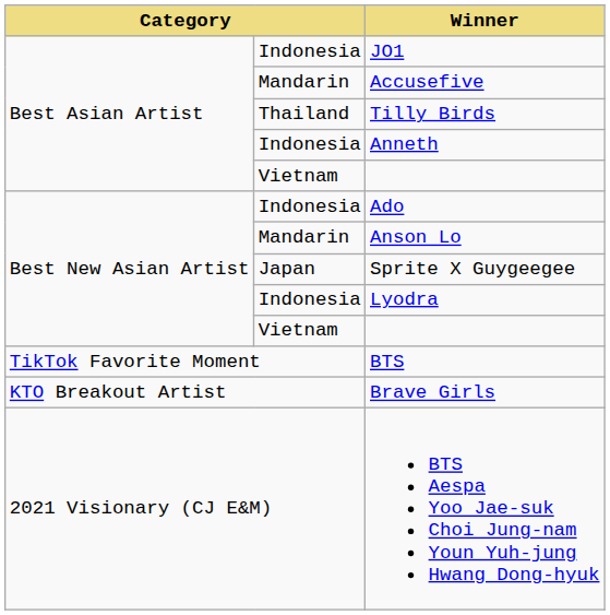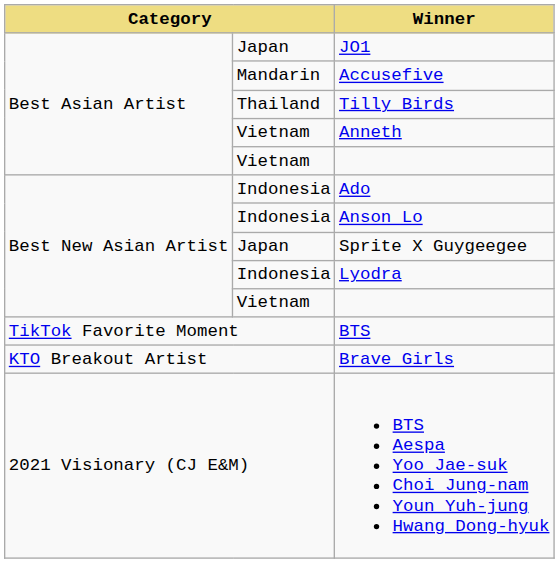JO1 | column 2: Indonesia -> Japan
Anneth | column 2: Indonesia -> Vietnam
Anson Lo | column 2: Mandarin -> Indonesia
